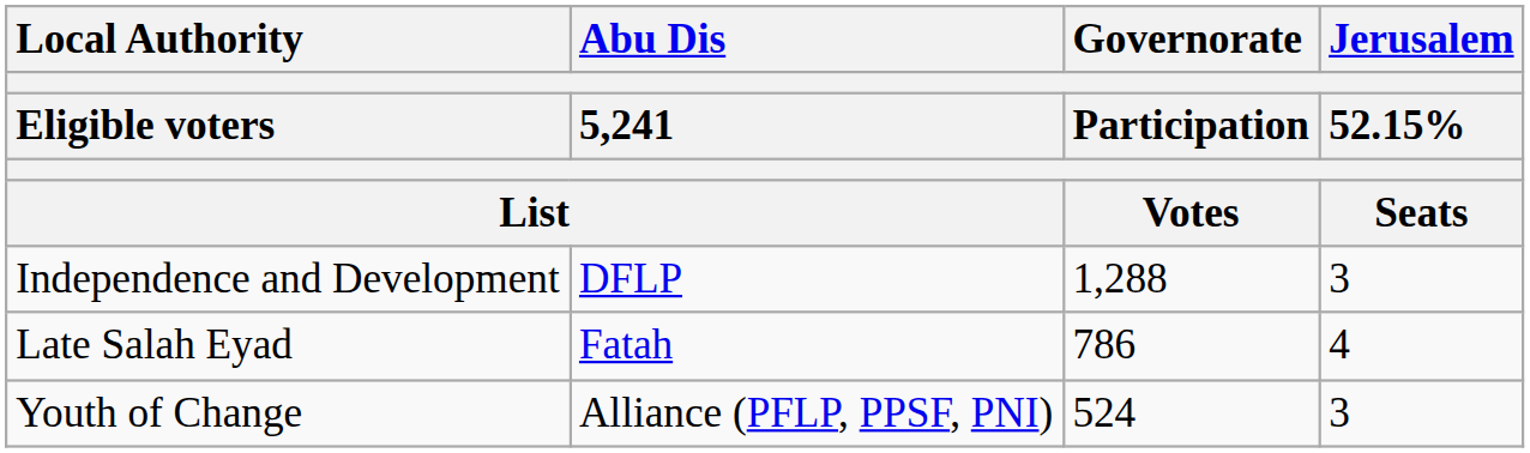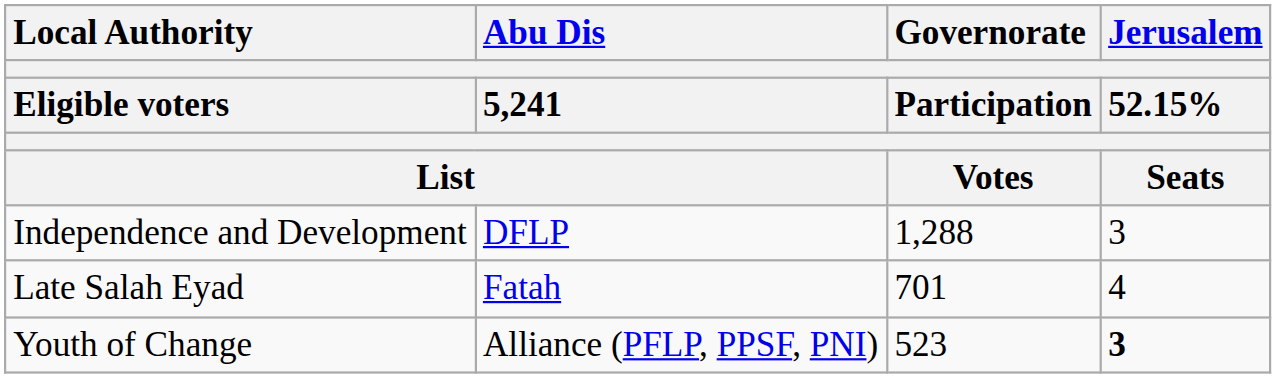Late Salah Eyad | Governorate / Participation / Votes: 786 -> 701
Youth of Change | Governorate / Participation / Votes: 524 -> 523
Youth of Change | Jerusalem / 52.15% / Seats: normal -> bold
